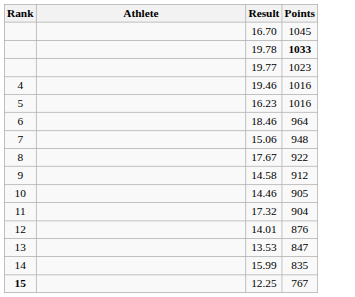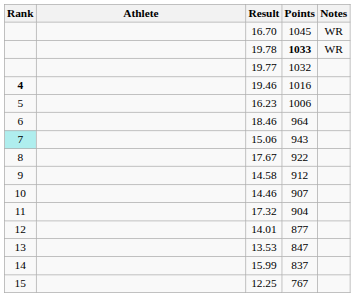+ column: Notes | WR | WR
19.77 | Points: 1023 -> 1032
19.46 | Rank: normal -> bold
16.23 | Points: 1016 -> 1006
15.06 | Rank: no background -> paleturquoise background
15.06 | Points: 948 -> 943
14.46 | Points: 905 -> 907
14.01 | Points: 876 -> 877
15.99 | Points: 835 -> 837
12.25 | Rank: bold -> normal
